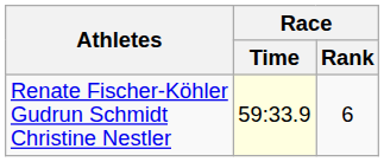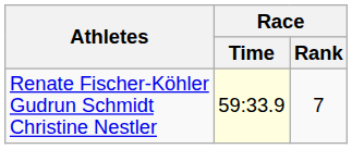Renate Fischer-Köhler Gudrun Schmidt Christine Nestler | Race / Rank: 6 -> 7
